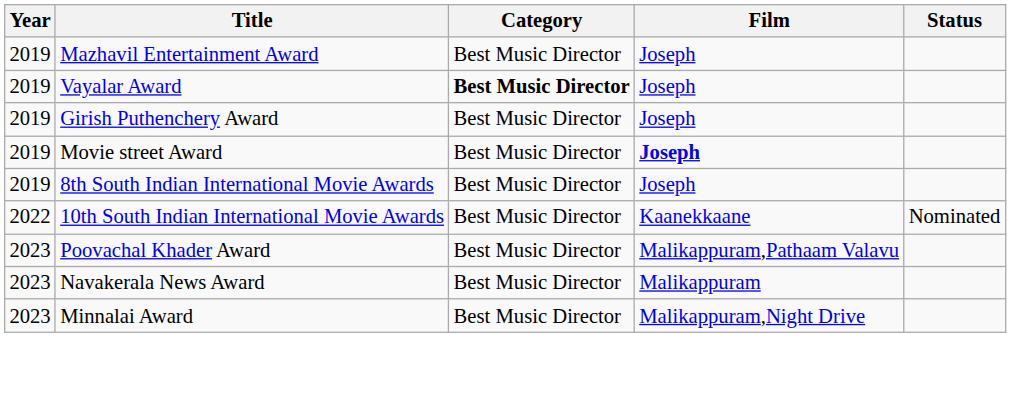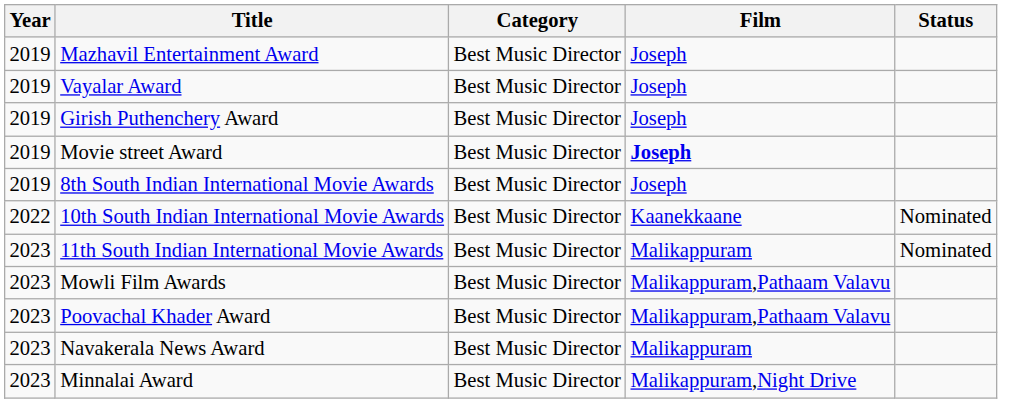Vayalar Award | Category: bold -> normal
+ row: 2023 | 11th South Indian International Movie Awards | Best Music Director | Malikappuram | Nominated
+ row: 2023 | Mowli Film Awards | Best Music Director | Malikappuram,Pathaam Valavu
